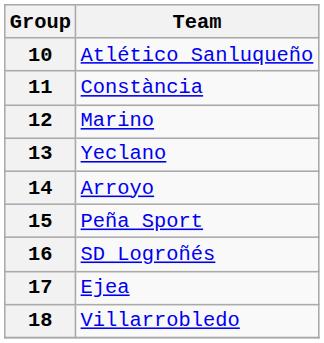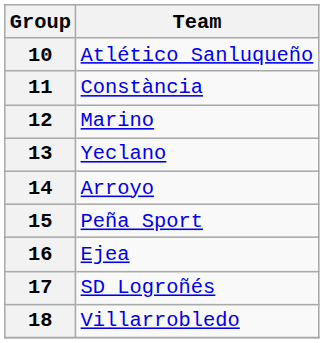16 | Team: SD Logroñés -> Ejea
17 | Team: Ejea -> SD Logroñés
